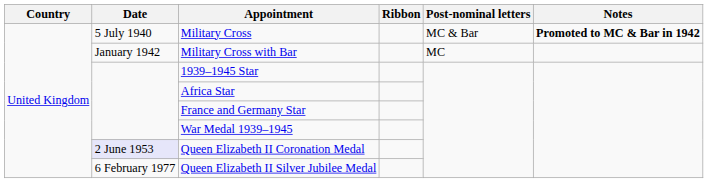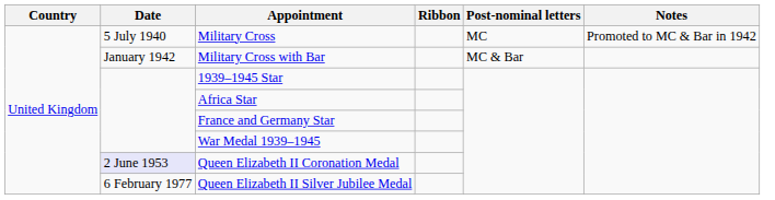Military Cross | Post-nominal letters: MC & Bar -> MC
Military Cross | Notes: bold -> normal
Military Cross with Bar | Post-nominal letters: MC -> MC & Bar
